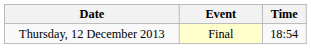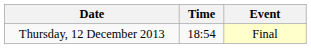columns swapped: Time <-> Event
